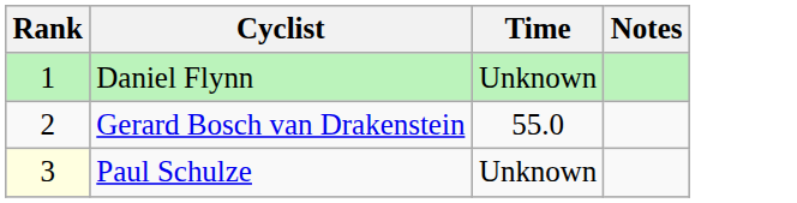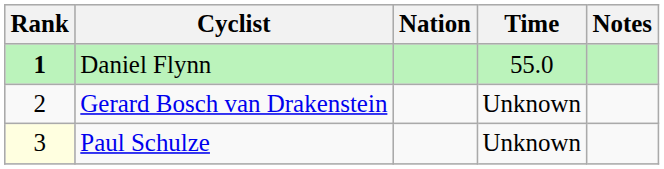+ column: Nation
Daniel Flynn | Rank: normal -> bold
Daniel Flynn | Time: Unknown -> 55.0
Gerard Bosch van Drakenstein | Time: 55.0 -> Unknown
